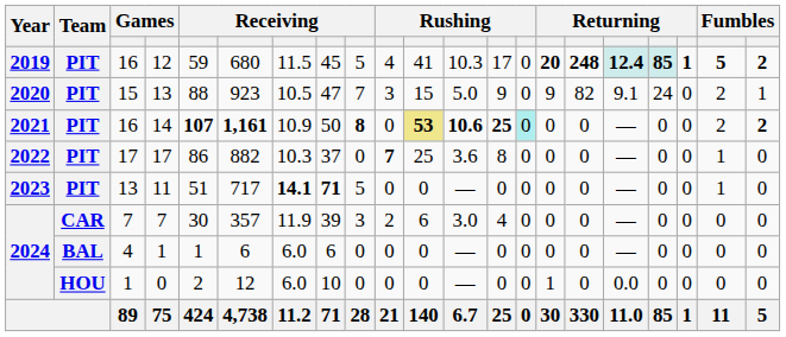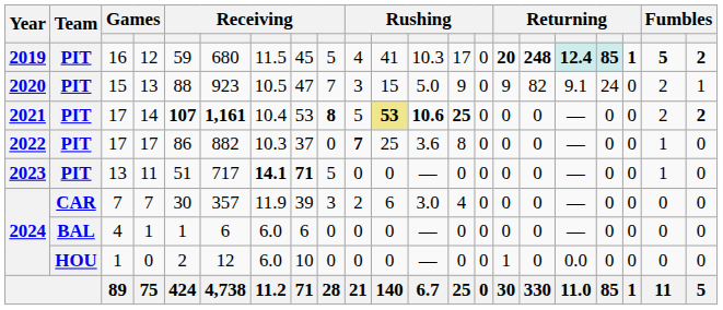14 | column 3: 16 -> 17
14 | column 7: 10.9 -> 10.4
14 | column 8: 50 -> 53
14 | column 10: 0 -> 5
14 | column 14: paleturquoise background -> no background
